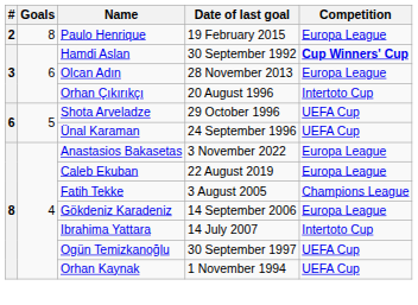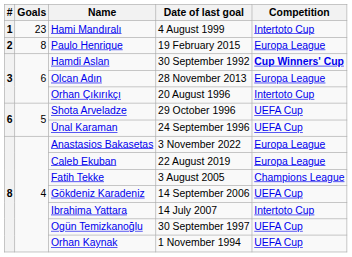+ row: 1 | 23 | Hami Mandıralı | 4 August 1999 | Intertoto Cup
Gökdeniz Karadeniz | Competition: Europa League -> UEFA Cup
